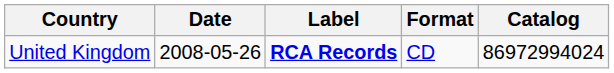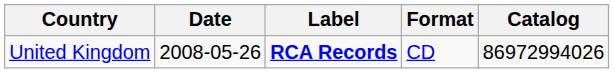United Kingdom | Catalog: 86972994024 -> 86972994026
